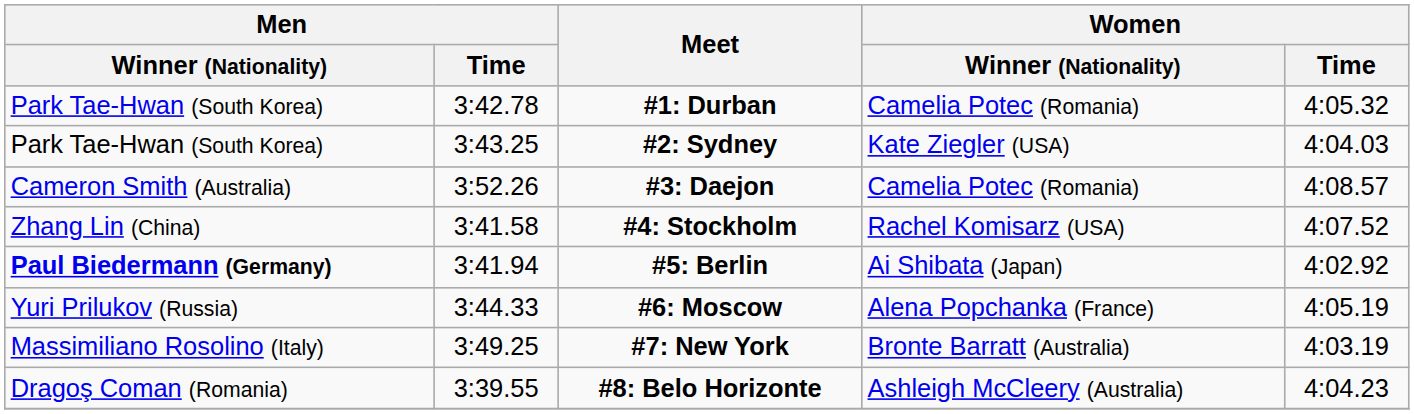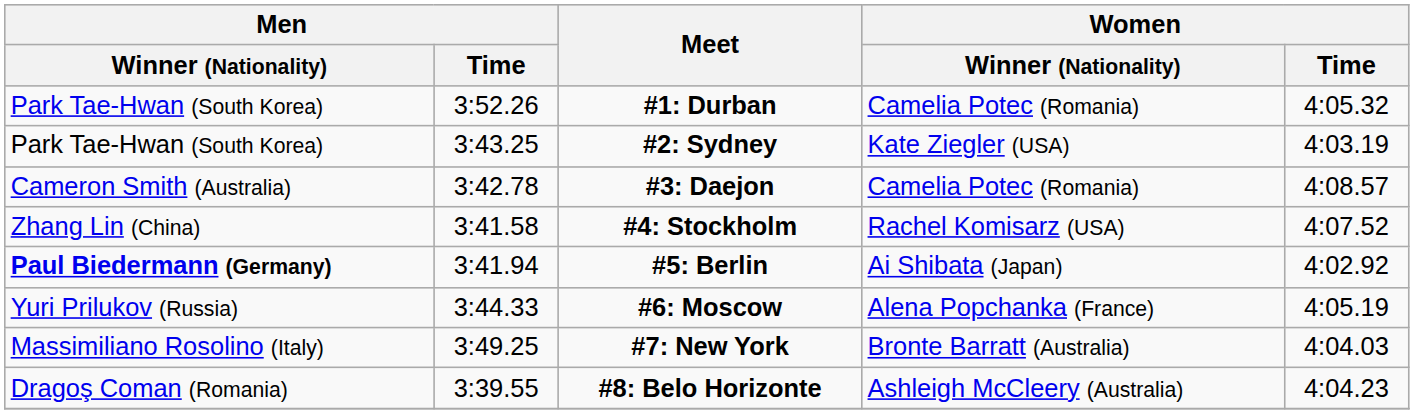#1: Durban | Men / Time: 3:42.78 -> 3:52.26
#2: Sydney | Women / Time: 4:04.03 -> 4:03.19
#3: Daejon | Men / Time: 3:52.26 -> 3:42.78
#7: New York | Women / Time: 4:03.19 -> 4:04.03
